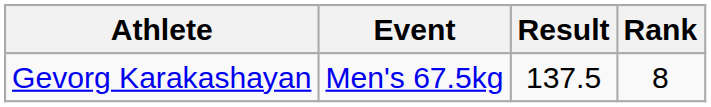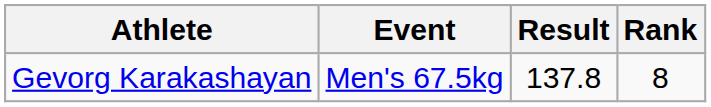Gevorg Karakashayan | Result: 137.5 -> 137.8
